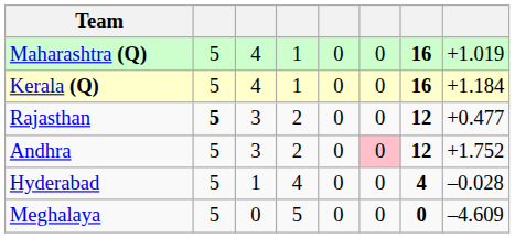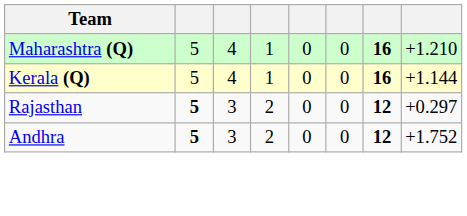Maharashtra (Q) | column 8: +1.019 -> +1.210
Kerala (Q) | column 8: +1.184 -> +1.144
Rajasthan | column 8: +0.477 -> +0.297
Andhra | column 2: normal -> bold
Andhra | column 6: pink background -> no background
- row: Hyderabad | 5 | 1 | 4 | 0 | 0 | 4 | –0.028
- row: Meghalaya | 5 | 0 | 5 | 0 | 0 | 0 | –4.609
